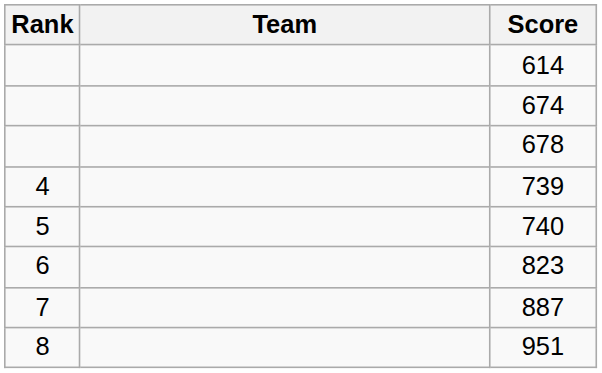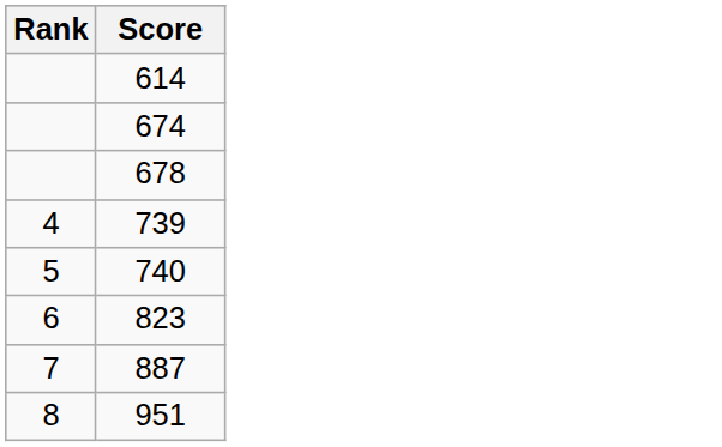- column: Team
